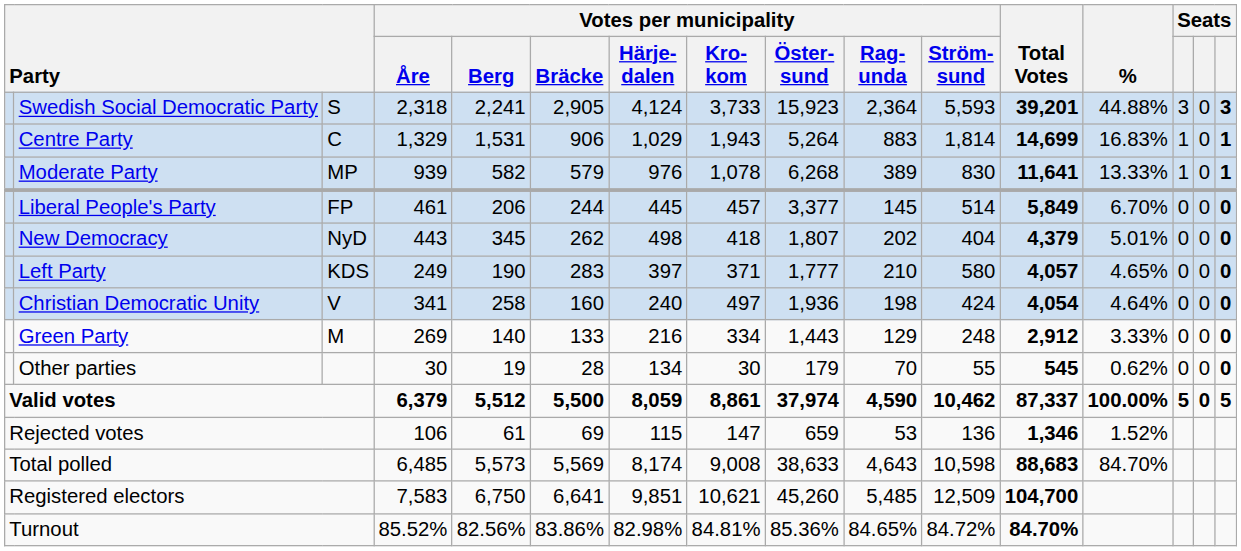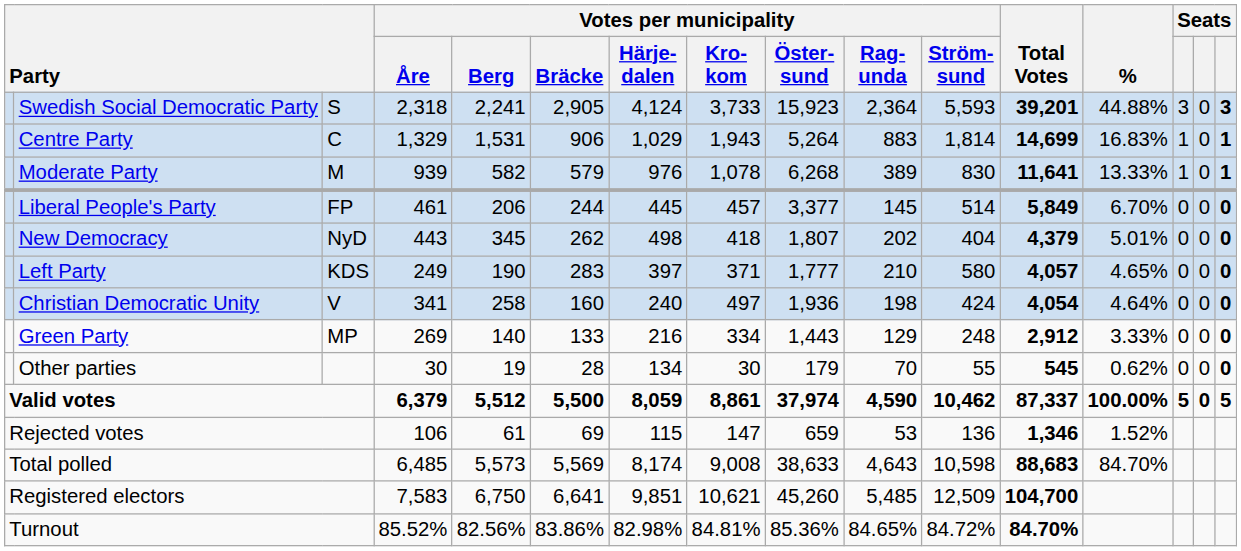Moderate Party | column 3: MP -> M
Green Party | column 3: M -> MP
